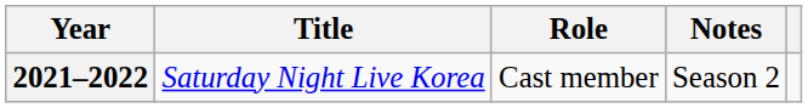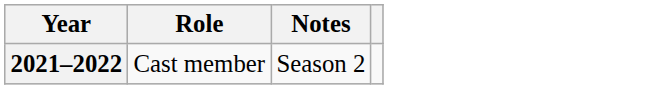- column: Title | Saturday Night Live Korea
